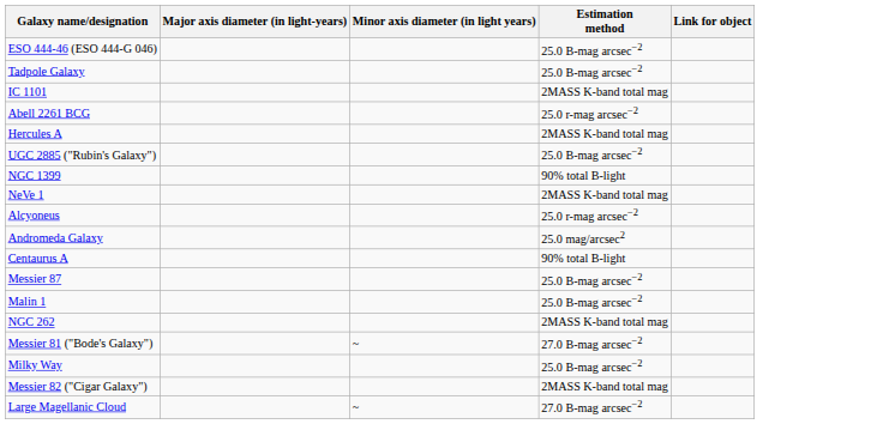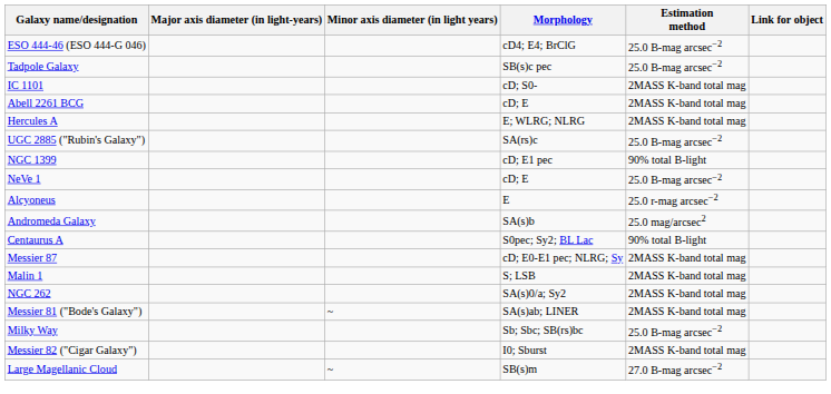+ column: Morphology | cD4; E4; BrClG | SB(s)c pec | cD; S0- | cD; E | E; WLRG; NLRG | SA(rs)c | cD; E1 pec | cD; E | E | SA(s)b | S0pec; Sy2; BL Lac | cD; E0-E1 pec; NLRG; Sy | S; LSB | SA(s)0/a; Sy2 | SA(s)ab; LINER | Sb; Sbc; SB(rs)bc | I0; Sburst | SB(s)m
Abell 2261 BCG | Estimation method: 25.0 r-mag arcsec−2 -> 2MASS K-band total mag
NeVe 1 | Estimation method: 2MASS K-band total mag -> 25.0 B-mag arcsec−2
Messier 87 | Estimation method: 25.0 B-mag arcsec−2 -> 2MASS K-band total mag
Malin 1 | Estimation method: 25.0 B-mag arcsec−2 -> 2MASS K-band total mag
Messier 81 ("Bode's Galaxy") | Estimation method: 27.0 B-mag arcsec−2 -> 2MASS K-band total mag
